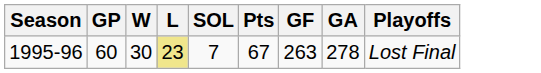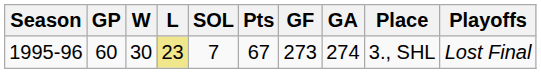+ column: Place | 3., SHL
1995-96 | GF: 263 -> 273
1995-96 | GA: 278 -> 274
